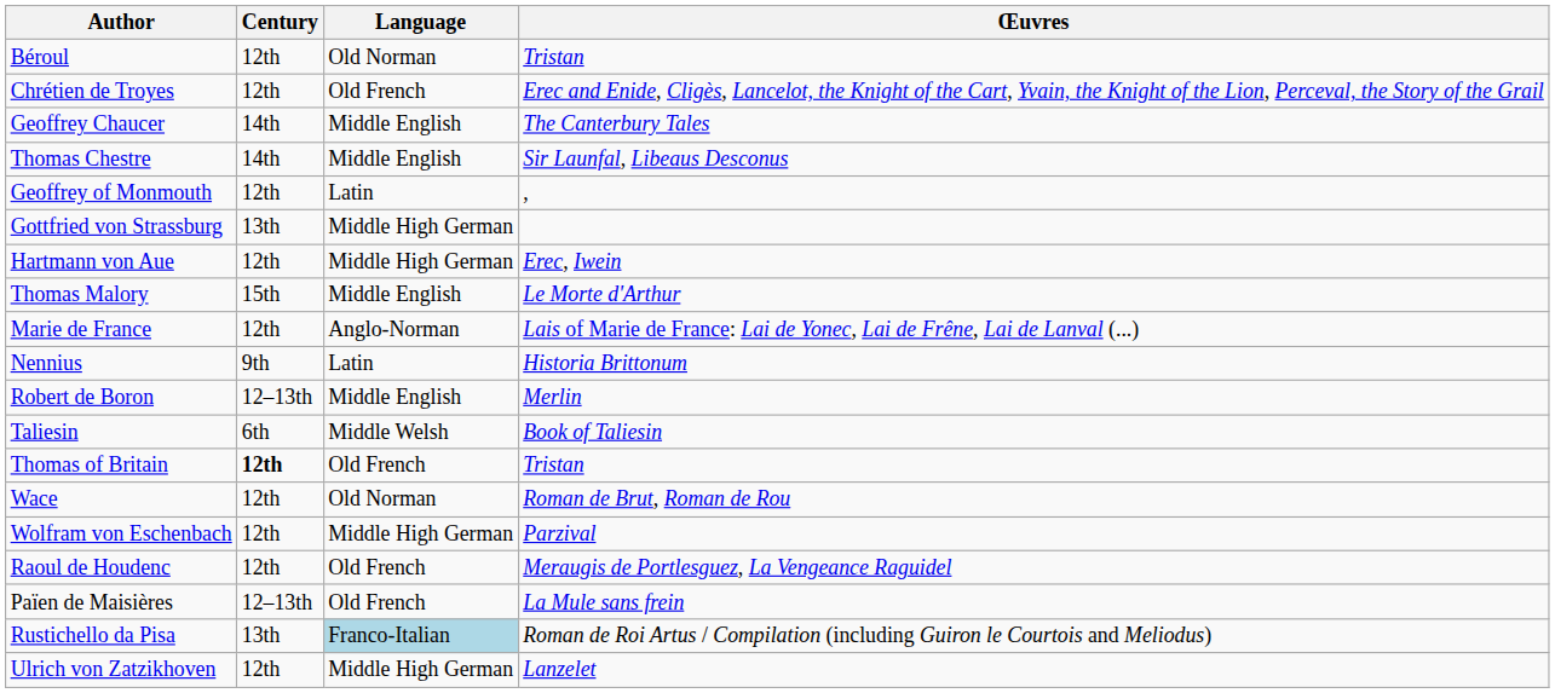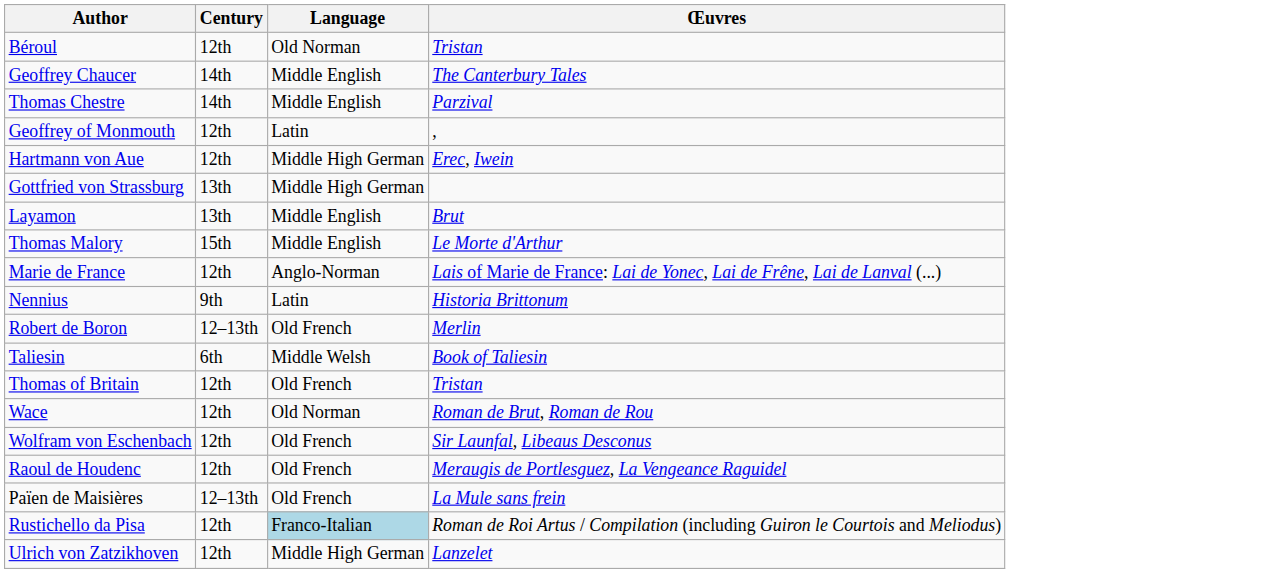- row: Chrétien de Troyes | 12th | Old French | Erec and Enide, Cligès, Lancelot, the Knight of the Cart, Yvain, the Knight of the Lion, Perceval, the Story of the Grail
Thomas Chestre | Œuvres: Sir Launfal, Libeaus Desconus -> Parzival
rows swapped: Gottfried von Strassburg <-> Hartmann von Aue
+ row: Layamon | 13th | Middle English | Brut
Robert de Boron | Language: Middle English -> Old French
Thomas of Britain | Century: bold -> normal
Wolfram von Eschenbach | Language: Middle High German -> Old French
Wolfram von Eschenbach | Œuvres: Parzival -> Sir Launfal, Libeaus Desconus
Rustichello da Pisa | Century: 13th -> 12th
